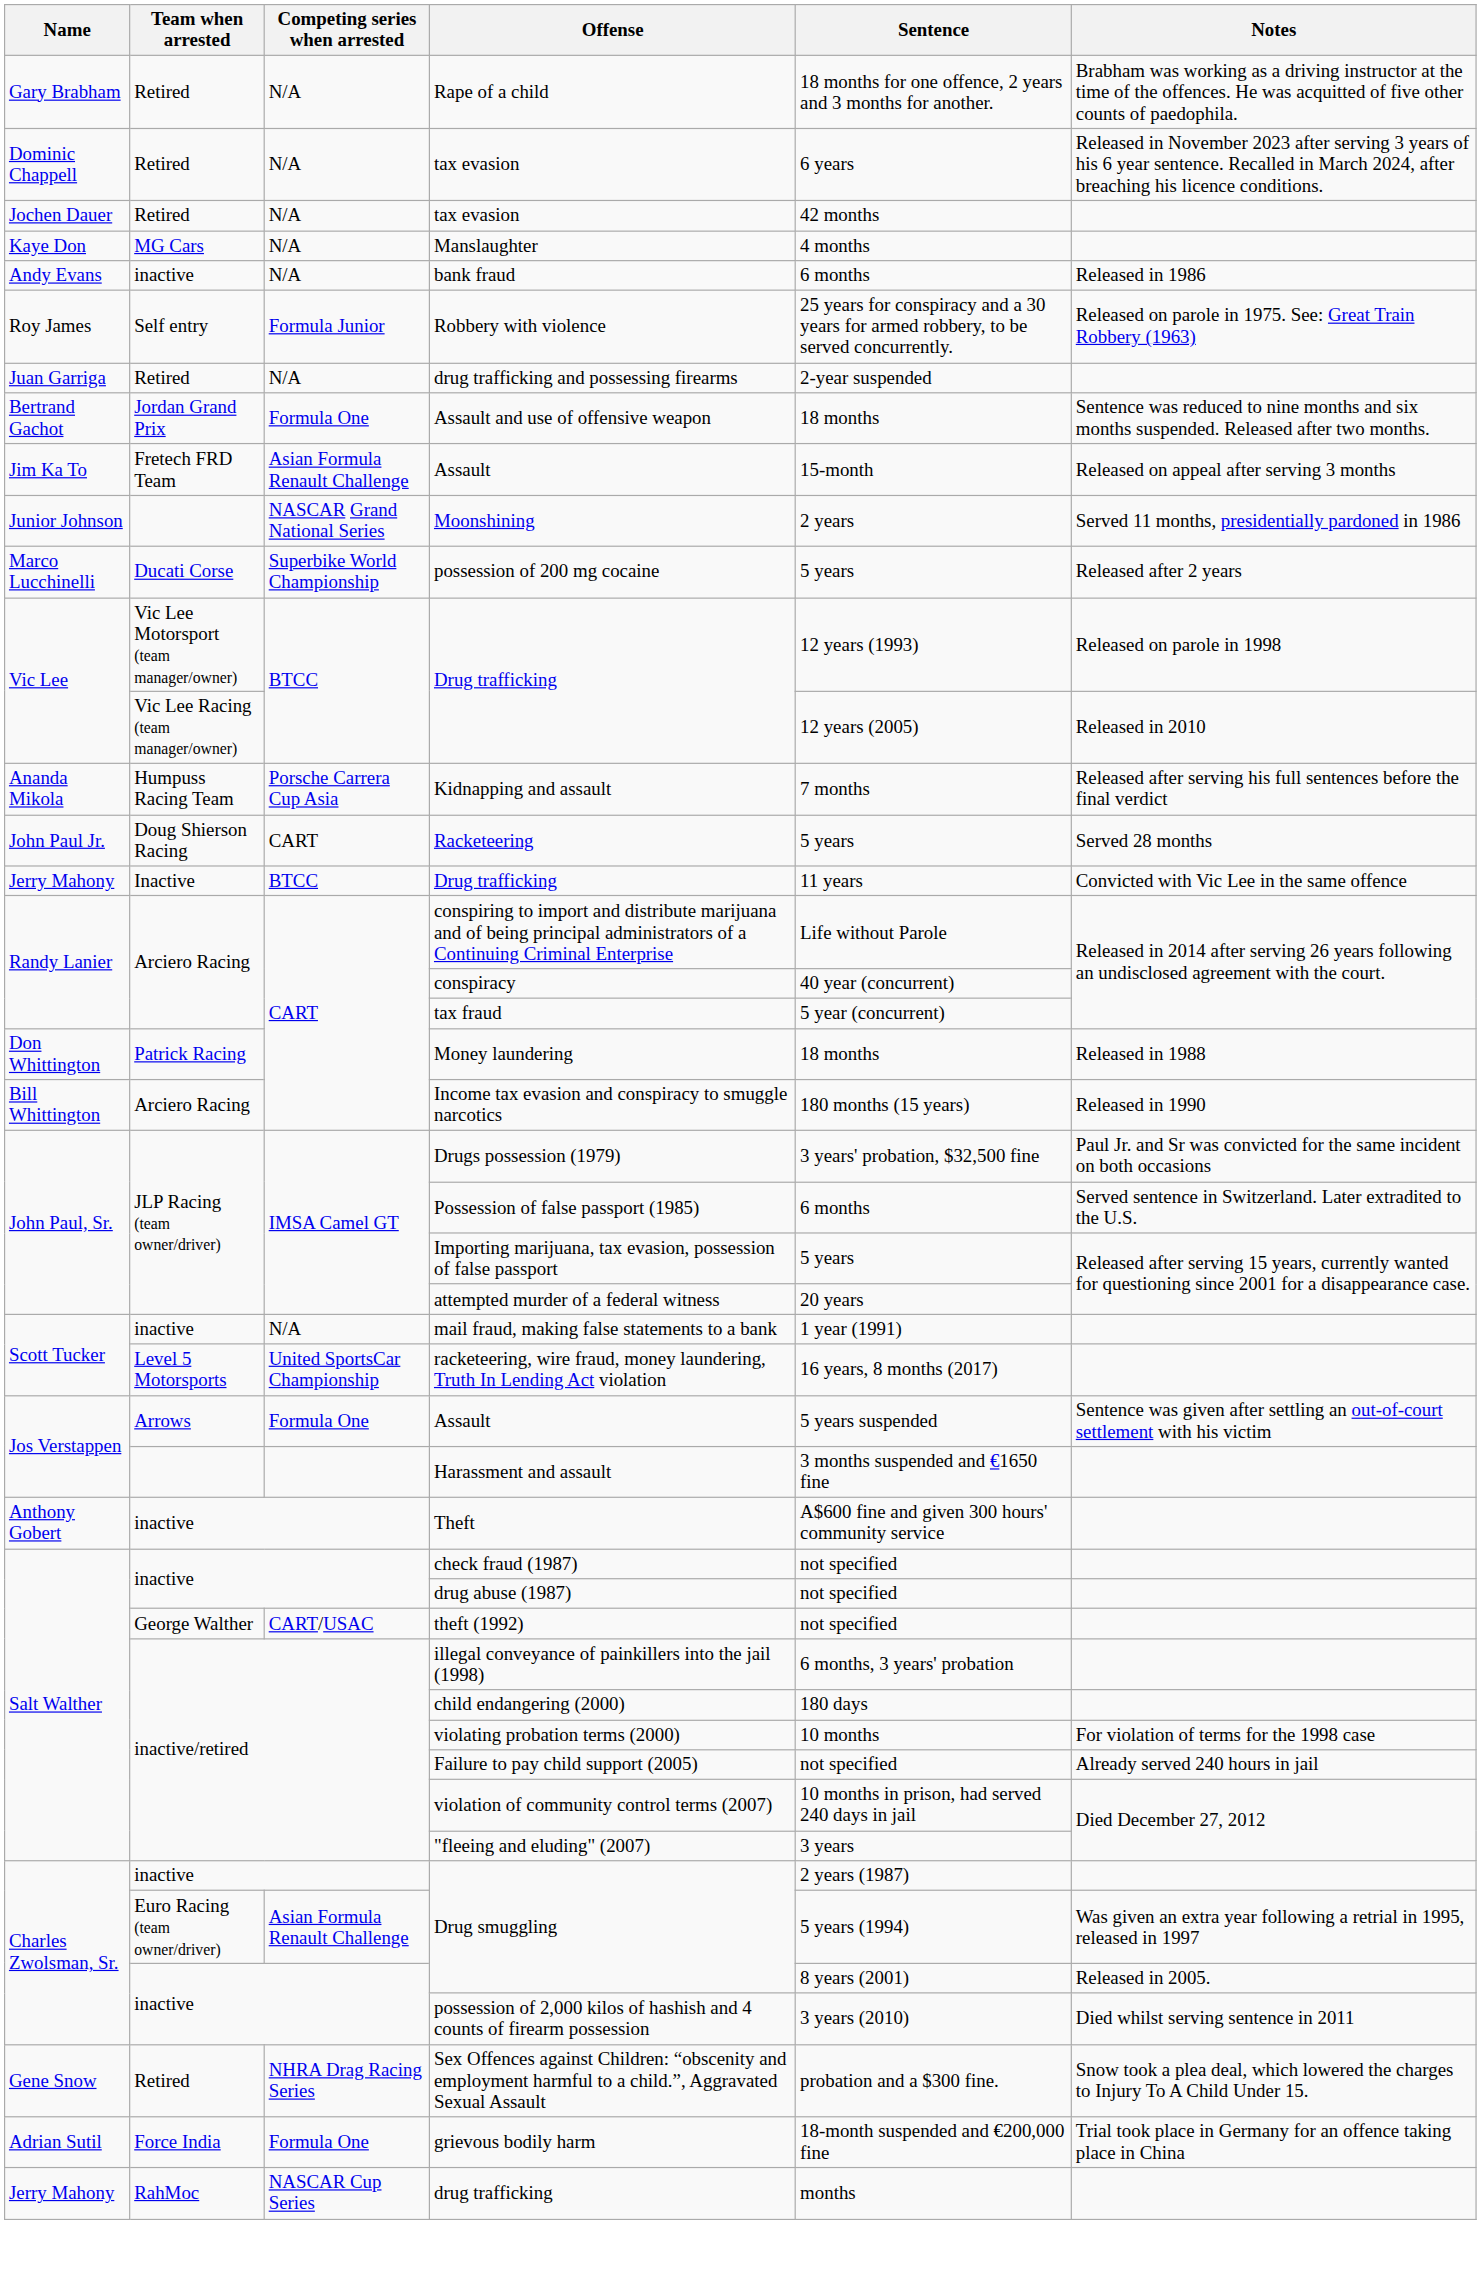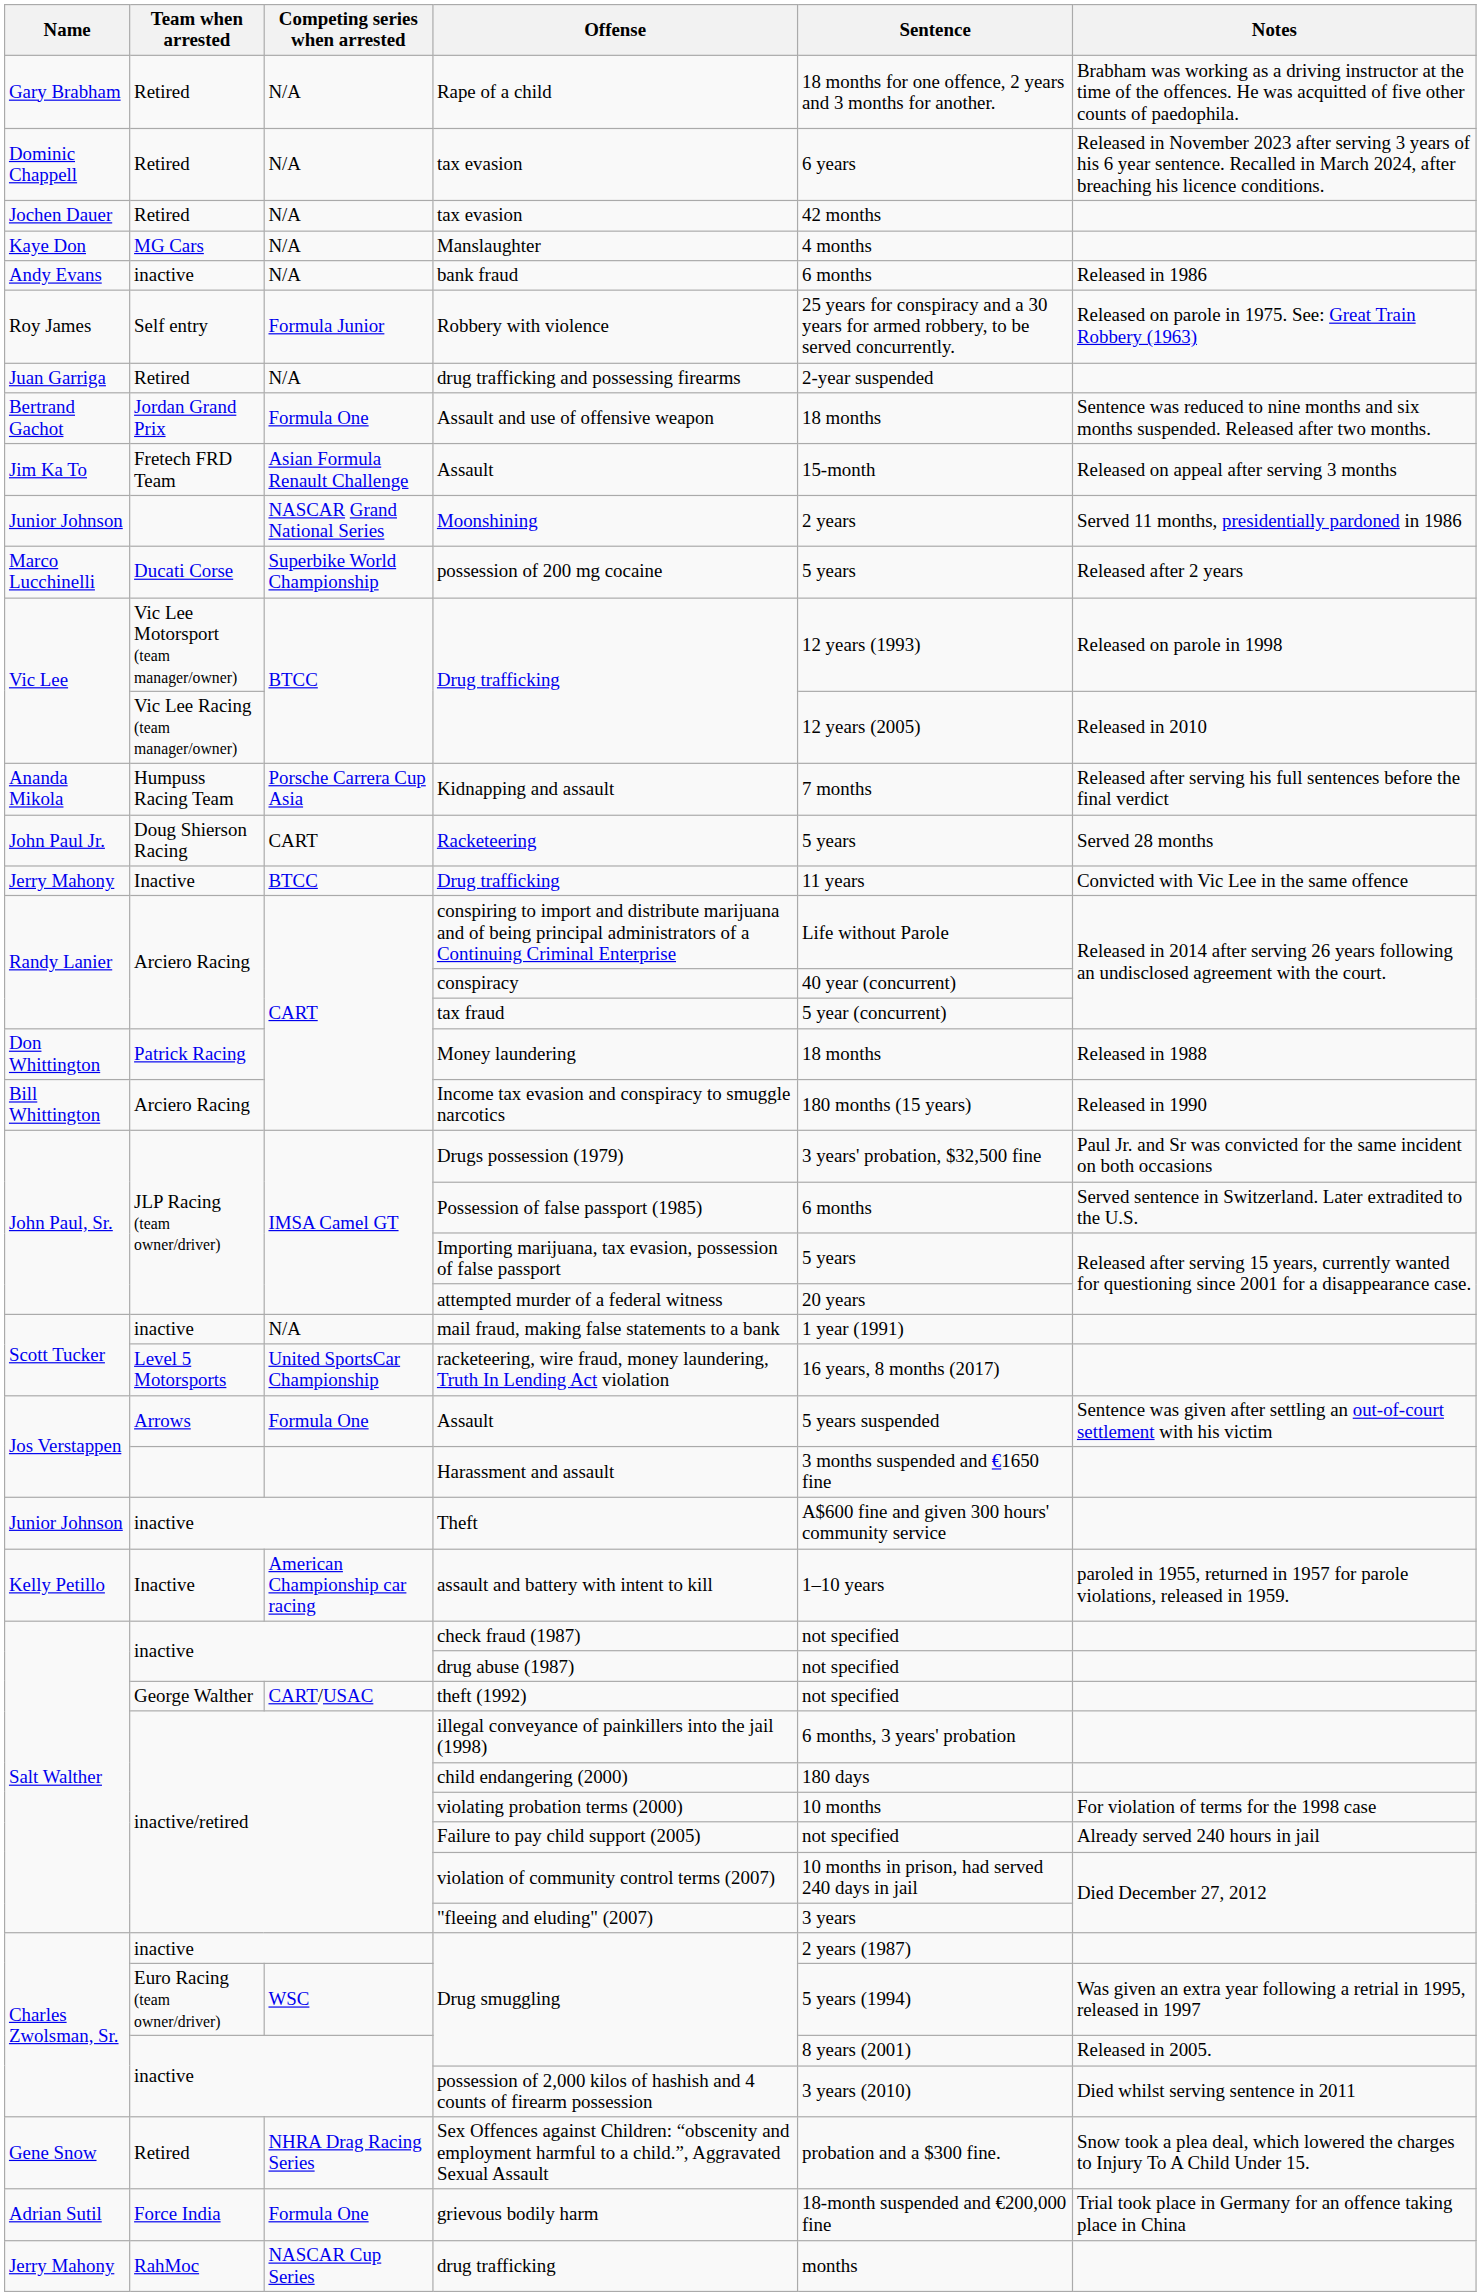Theft | Name: Anthony Gobert -> Junior Johnson
+ row: Kelly Petillo | Inactive | American Championship car racing | assault and battery with intent to kill | 1–10 years | paroled in 1955, returned in 1957 for parole violations, released in 1959.
Euro Racing (team owner/driver) / Drug smuggling | Competing series when arrested: Asian Formula Renault Challenge -> WSC
